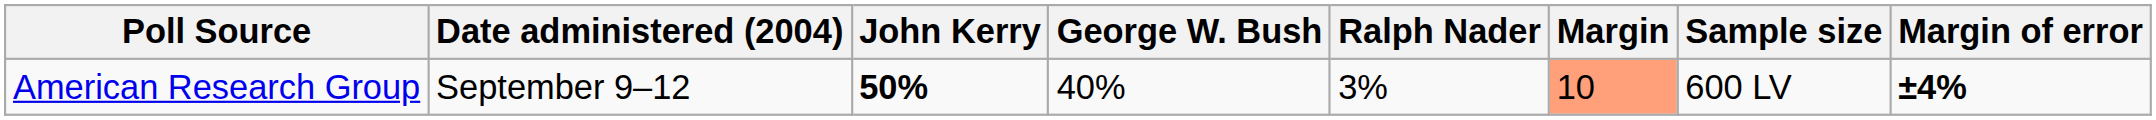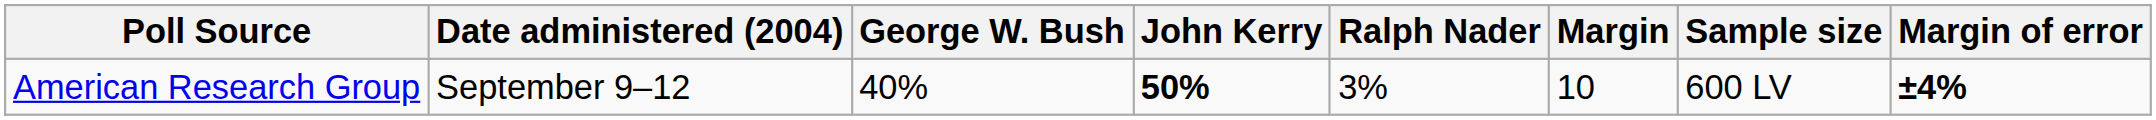columns swapped: John Kerry <-> George W. Bush
American Research Group | Margin: lightsalmon background -> no background
